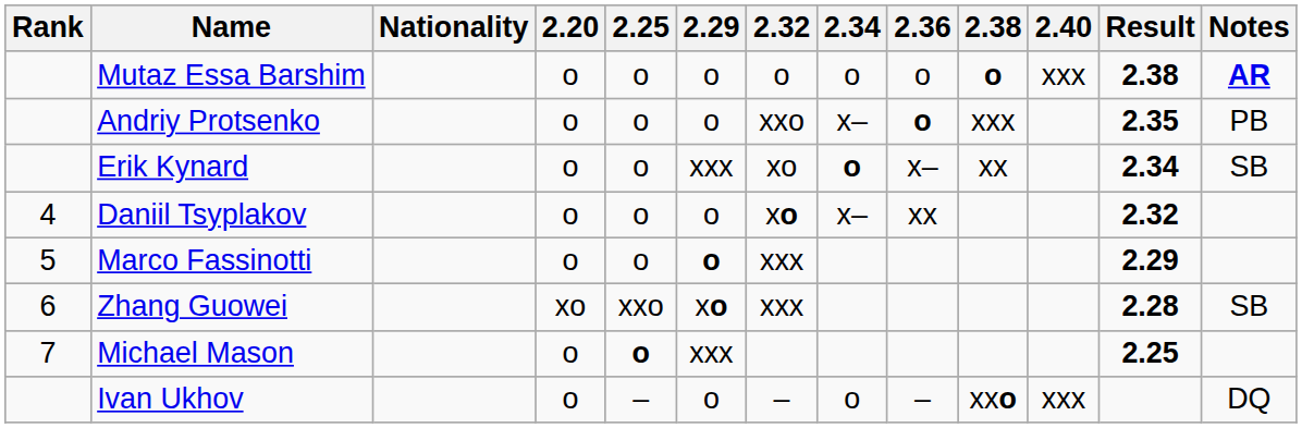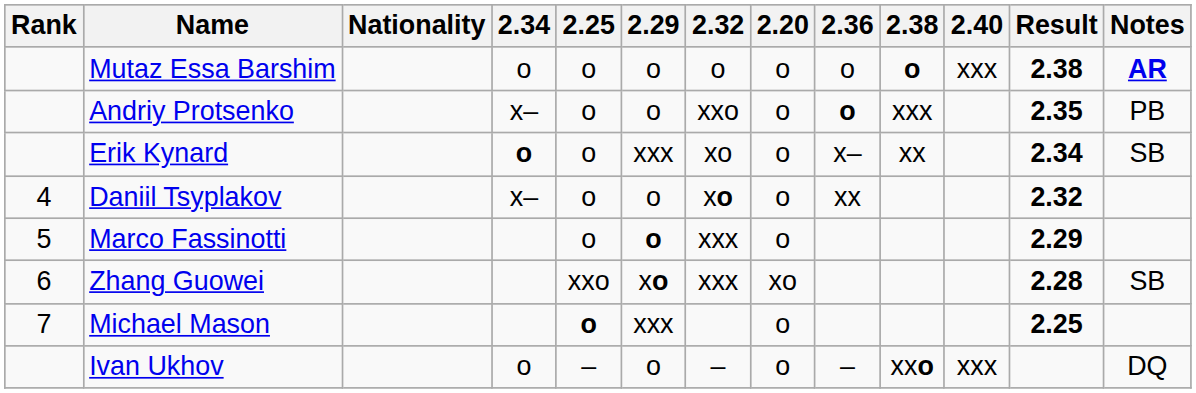columns swapped: 2.20 <-> 2.34
